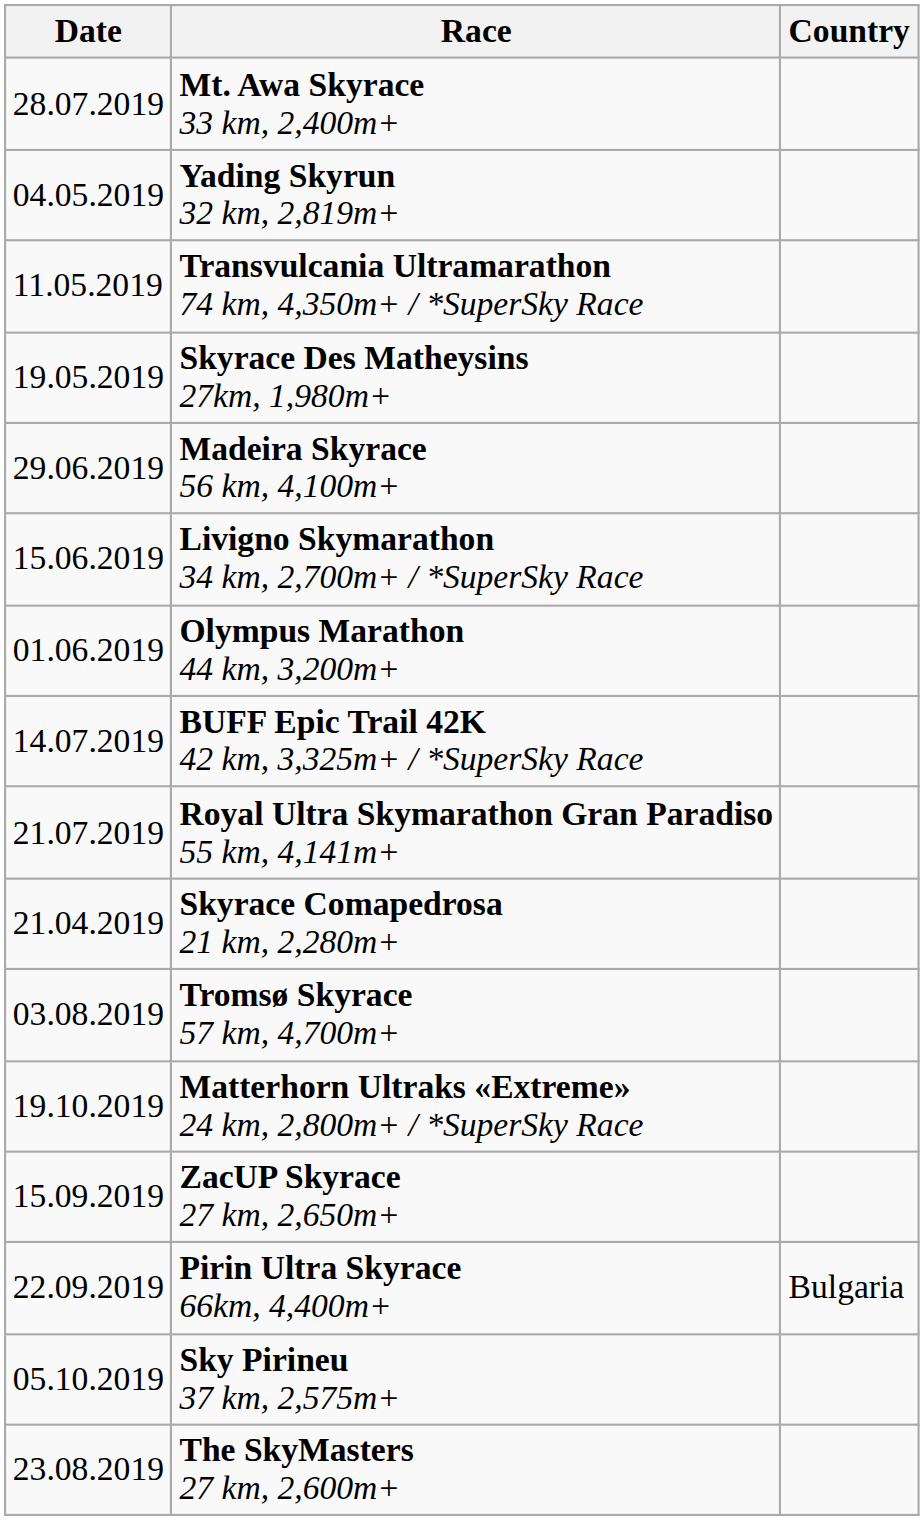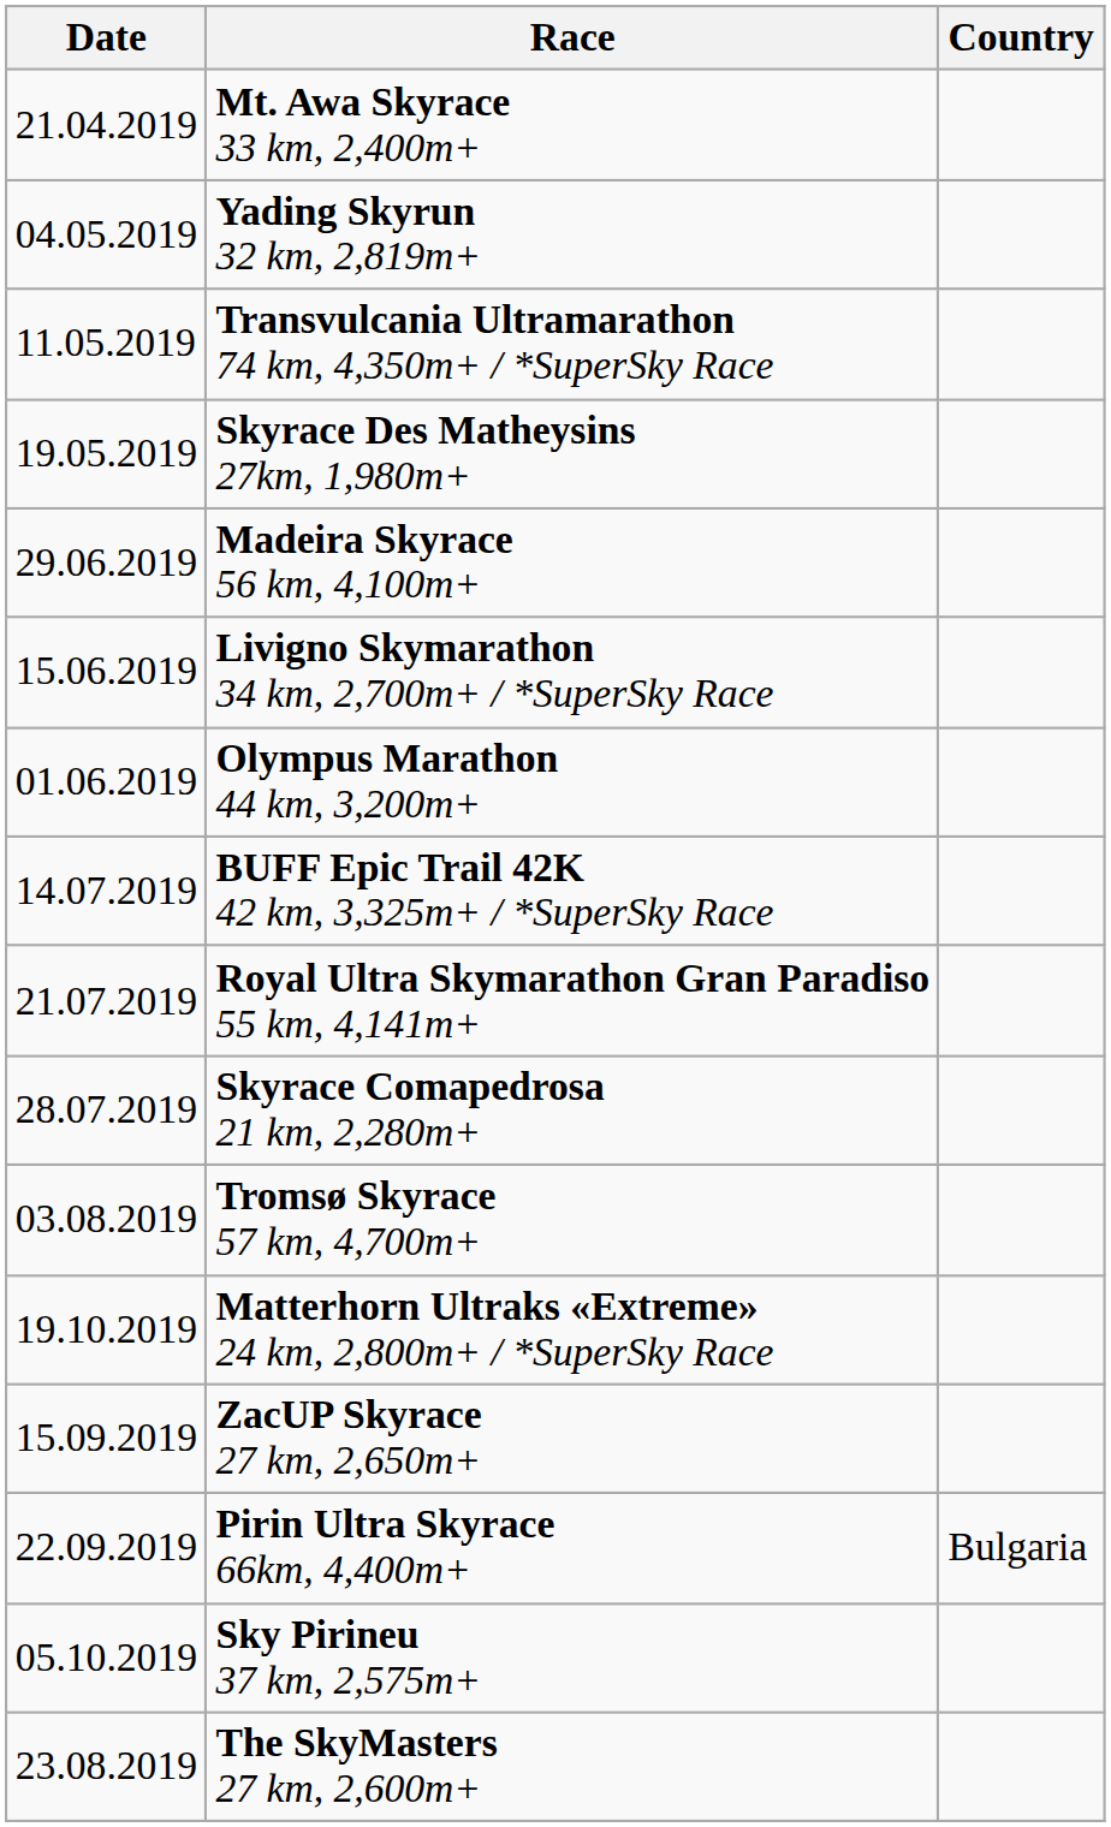Mt. Awa Skyrace 33 km, 2,400m+ | Date: 28.07.2019 -> 21.04.2019
Skyrace Comapedrosa 21 km, 2,280m+ | Date: 21.04.2019 -> 28.07.2019
